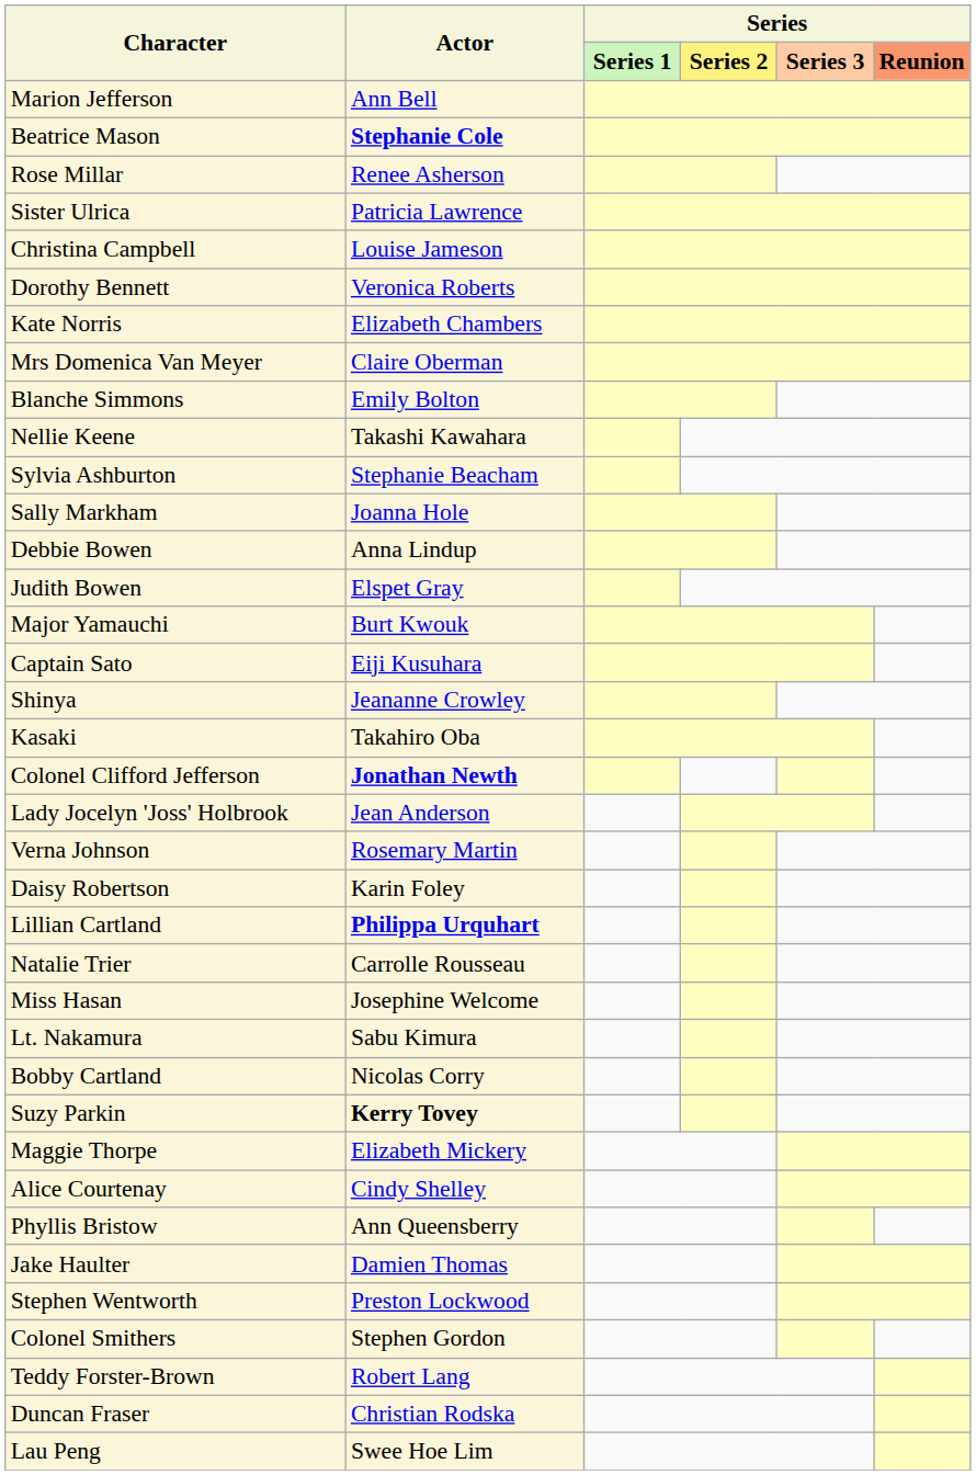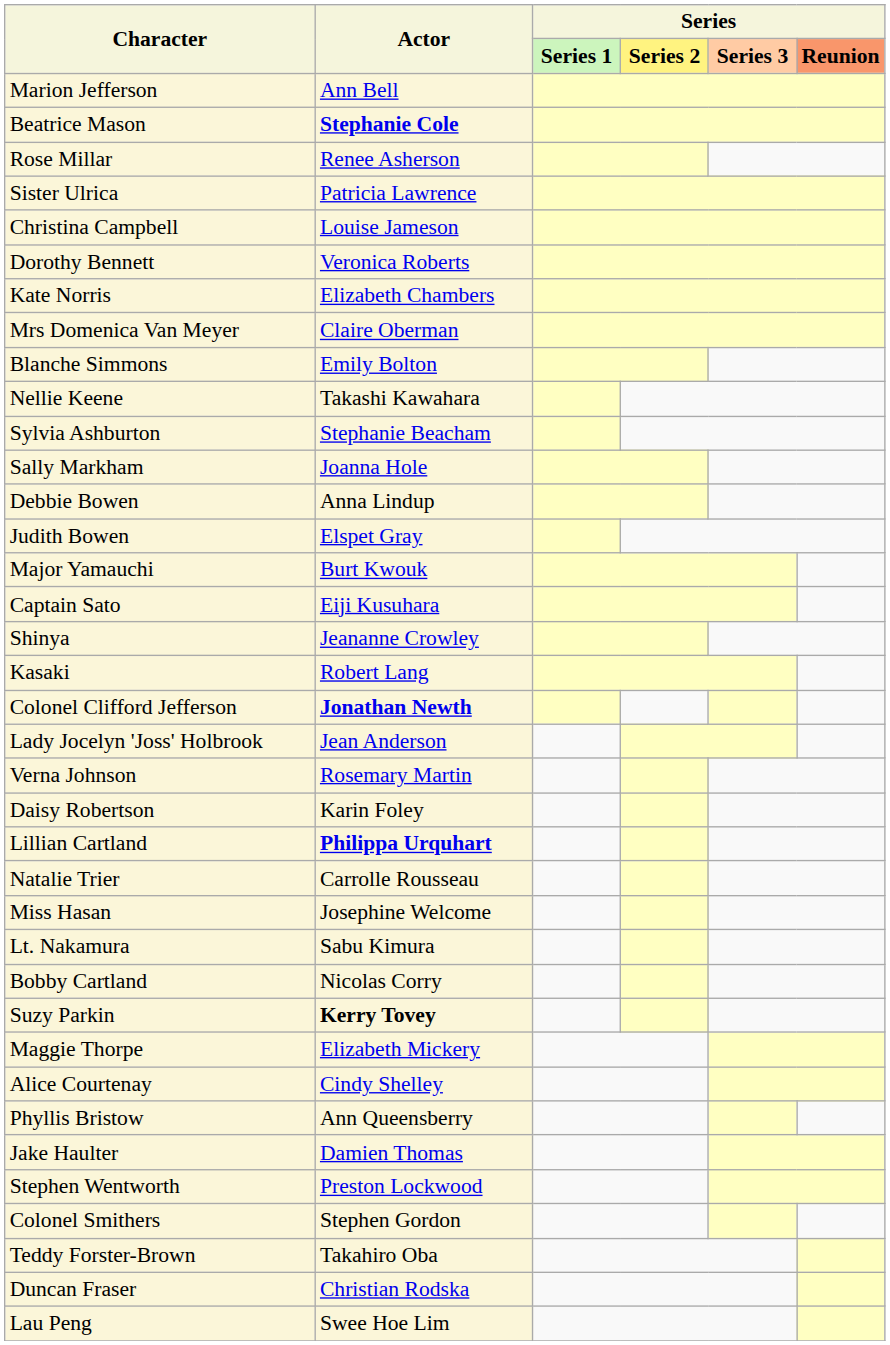Kasaki | Actor: Takahiro Oba -> Robert Lang
Teddy Forster-Brown | Actor: Robert Lang -> Takahiro Oba
